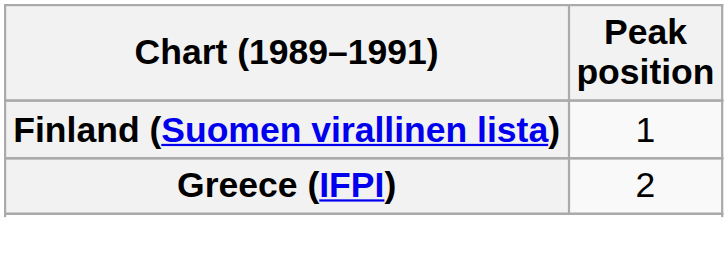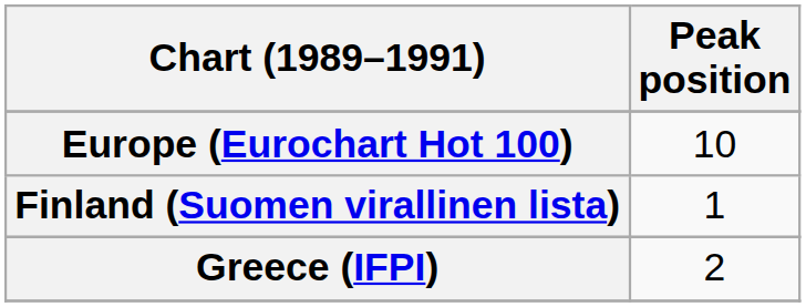+ row: Europe (Eurochart Hot 100) | 10
